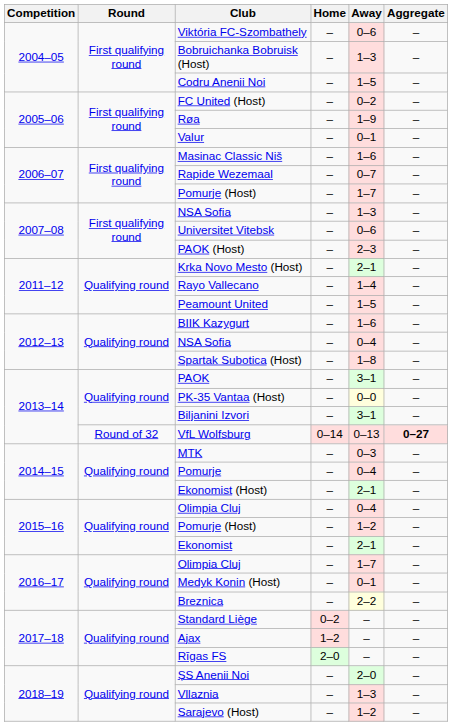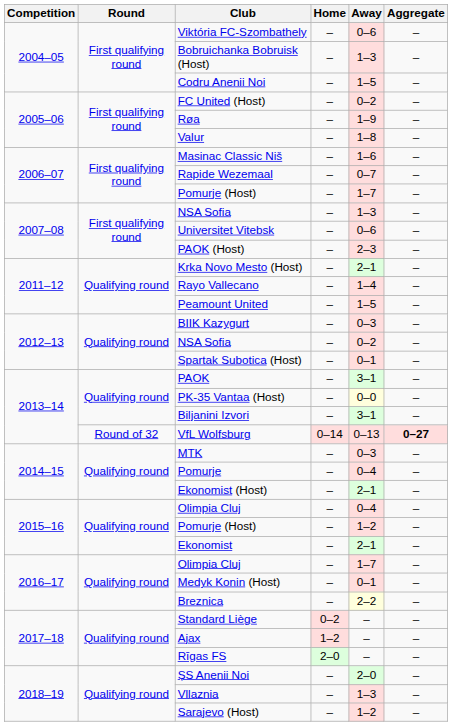Valur | Away: 0–1 -> 1–8
BIIK Kazygurt | Away: 1–6 -> 0–3
2012–13 / NSA Sofia | Away: 0–4 -> 0–2
Spartak Subotica (Host) | Away: 1–8 -> 0–1
